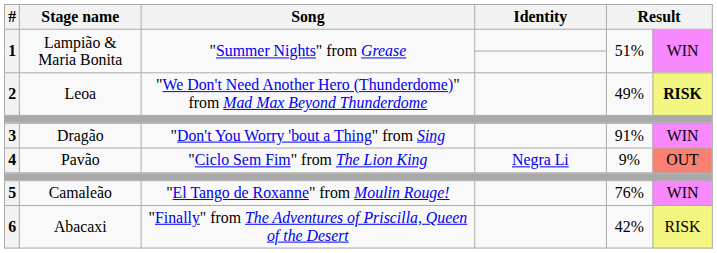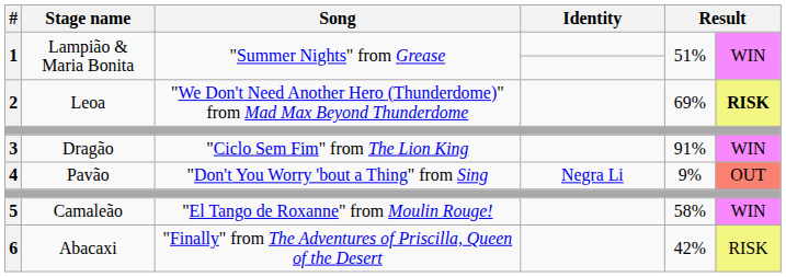2 | column 5: 49% -> 69%
3 | Song: "Don't You Worry 'bout a Thing" from Sing -> "Ciclo Sem Fim" from The Lion King
4 | Song: "Ciclo Sem Fim" from The Lion King -> "Don't You Worry 'bout a Thing" from Sing
5 | column 5: 76% -> 58%
